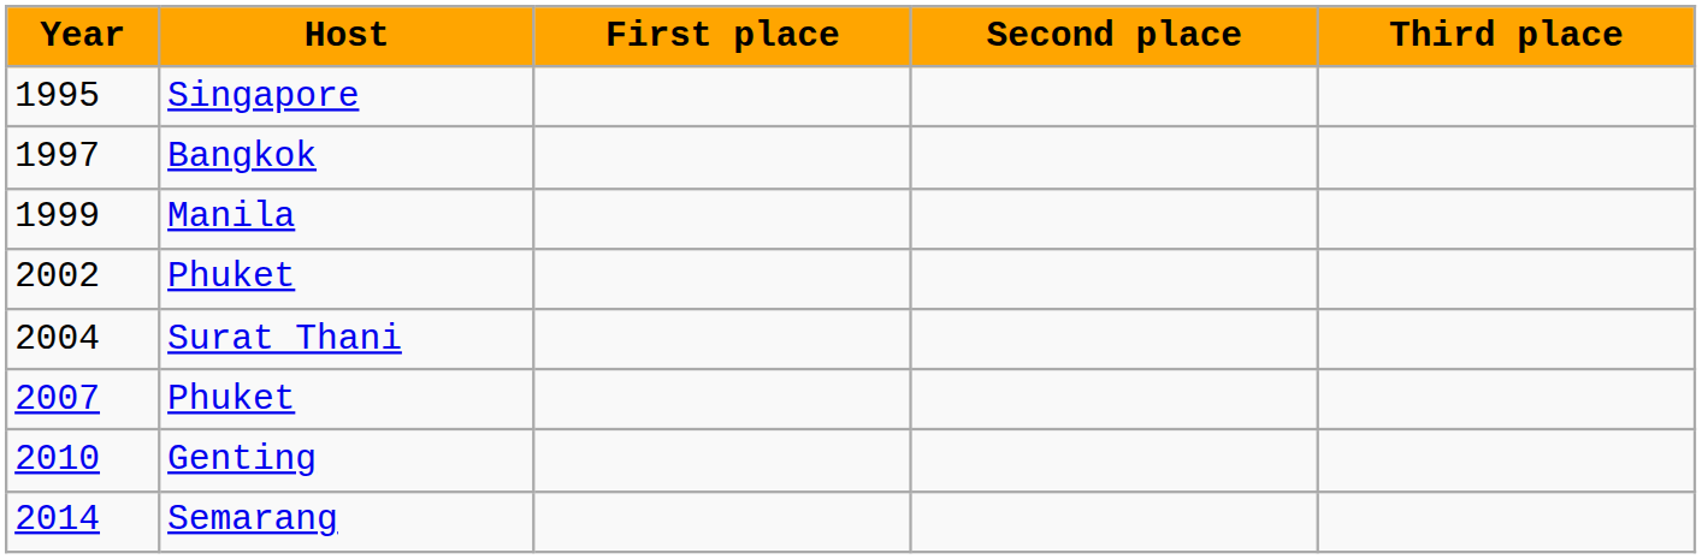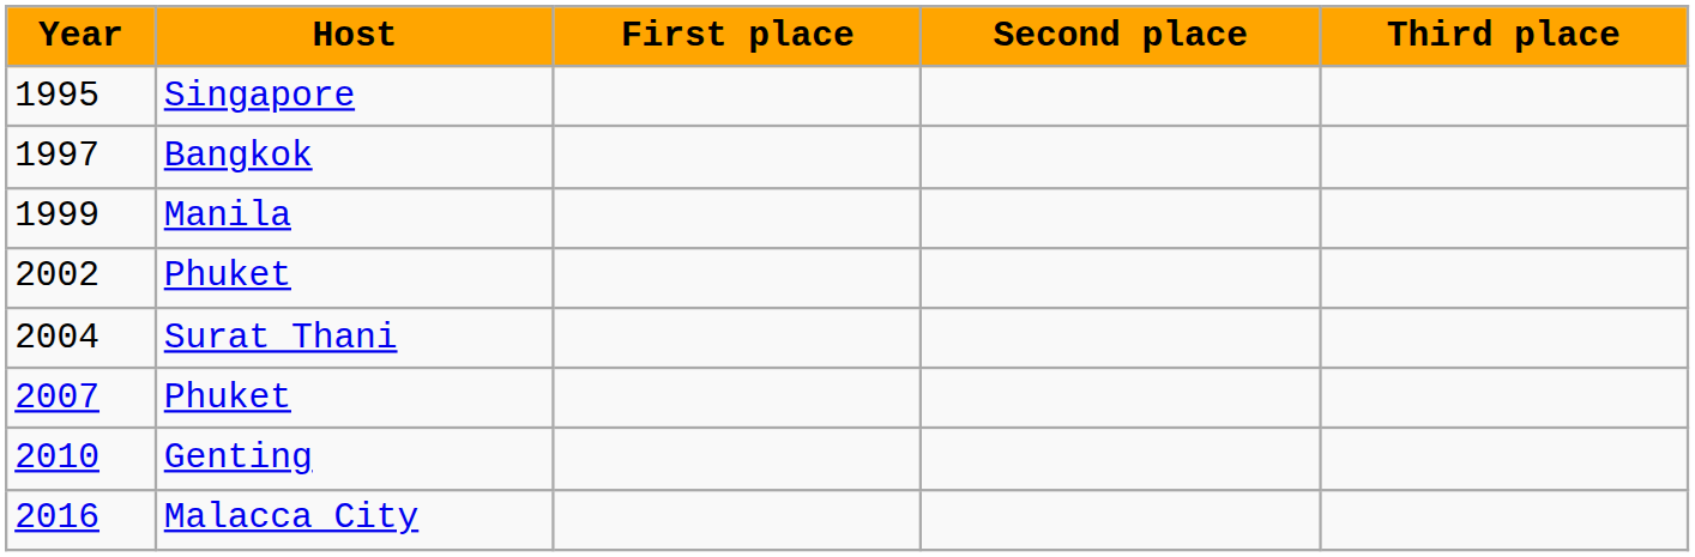- row: 2014 | Semarang
+ row: 2016 | Malacca City
